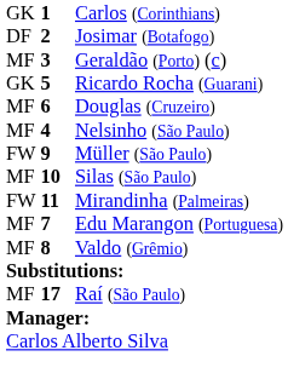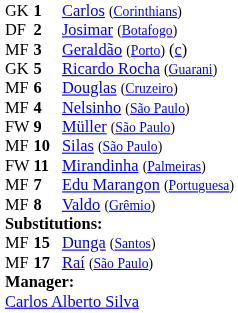+ row: MF | 15 | Dunga (Santos)
